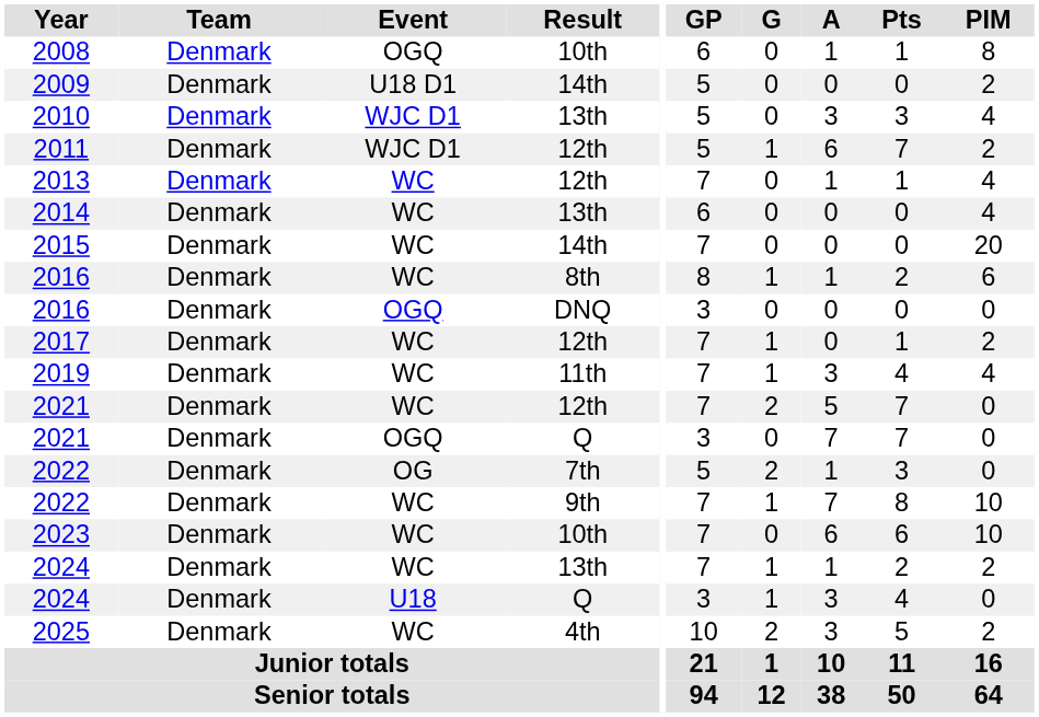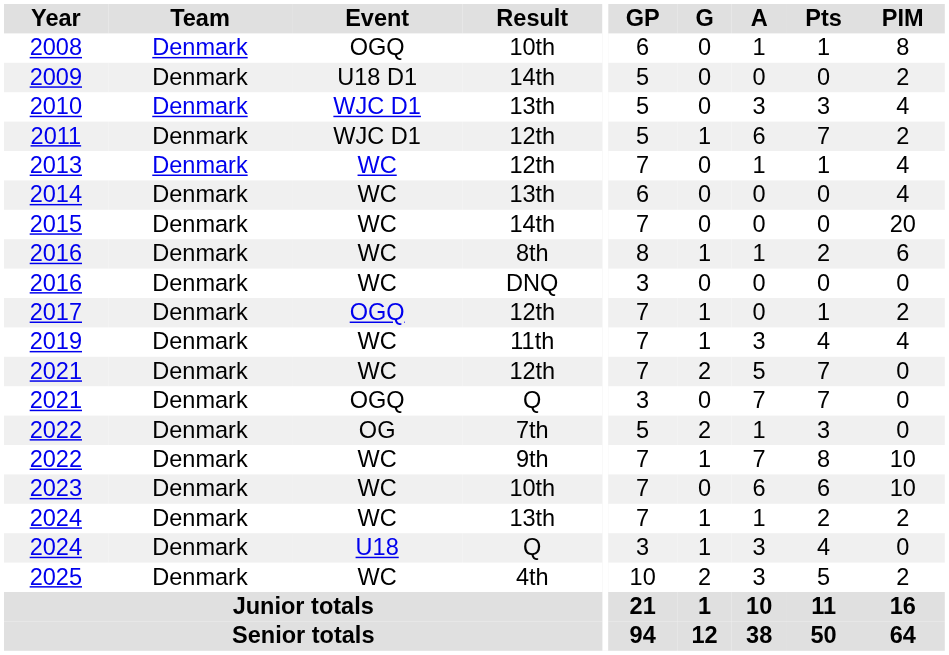2016 / DNQ | Event: OGQ -> WC
2017 | Event: WC -> OGQ
